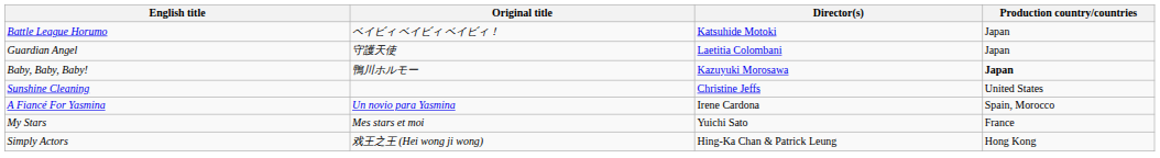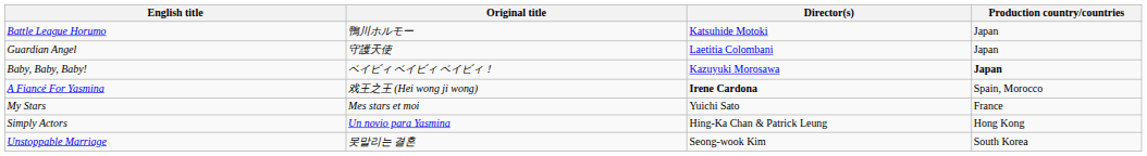Battle League Horumo | Original title: ベイビィ ベイビィ ベイビィ！ -> 鴨川ホルモー
Baby, Baby, Baby! | Original title: 鴨川ホルモー -> ベイビィ ベイビィ ベイビィ！
- row: Sunshine Cleaning | Christine Jeffs | United States
A Fiancé For Yasmina | Original title: Un novio para Yasmina -> 戏王之王 (Hei wong ji wong)
A Fiancé For Yasmina | Director(s): normal -> bold
Simply Actors | Original title: 戏王之王 (Hei wong ji wong) -> Un novio para Yasmina
+ row: Unstoppable Marriage | 못말리는 결혼 | Seong-wook Kim | South Korea
